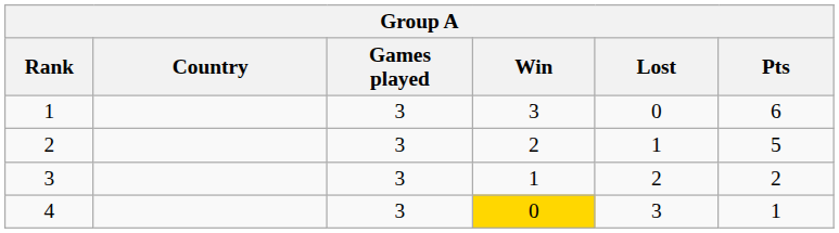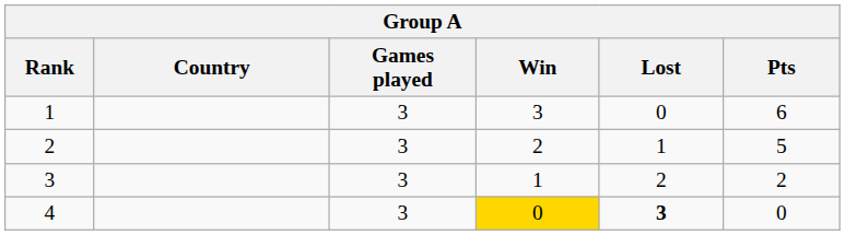4 | Lost: normal -> bold
4 | Pts: 1 -> 0
